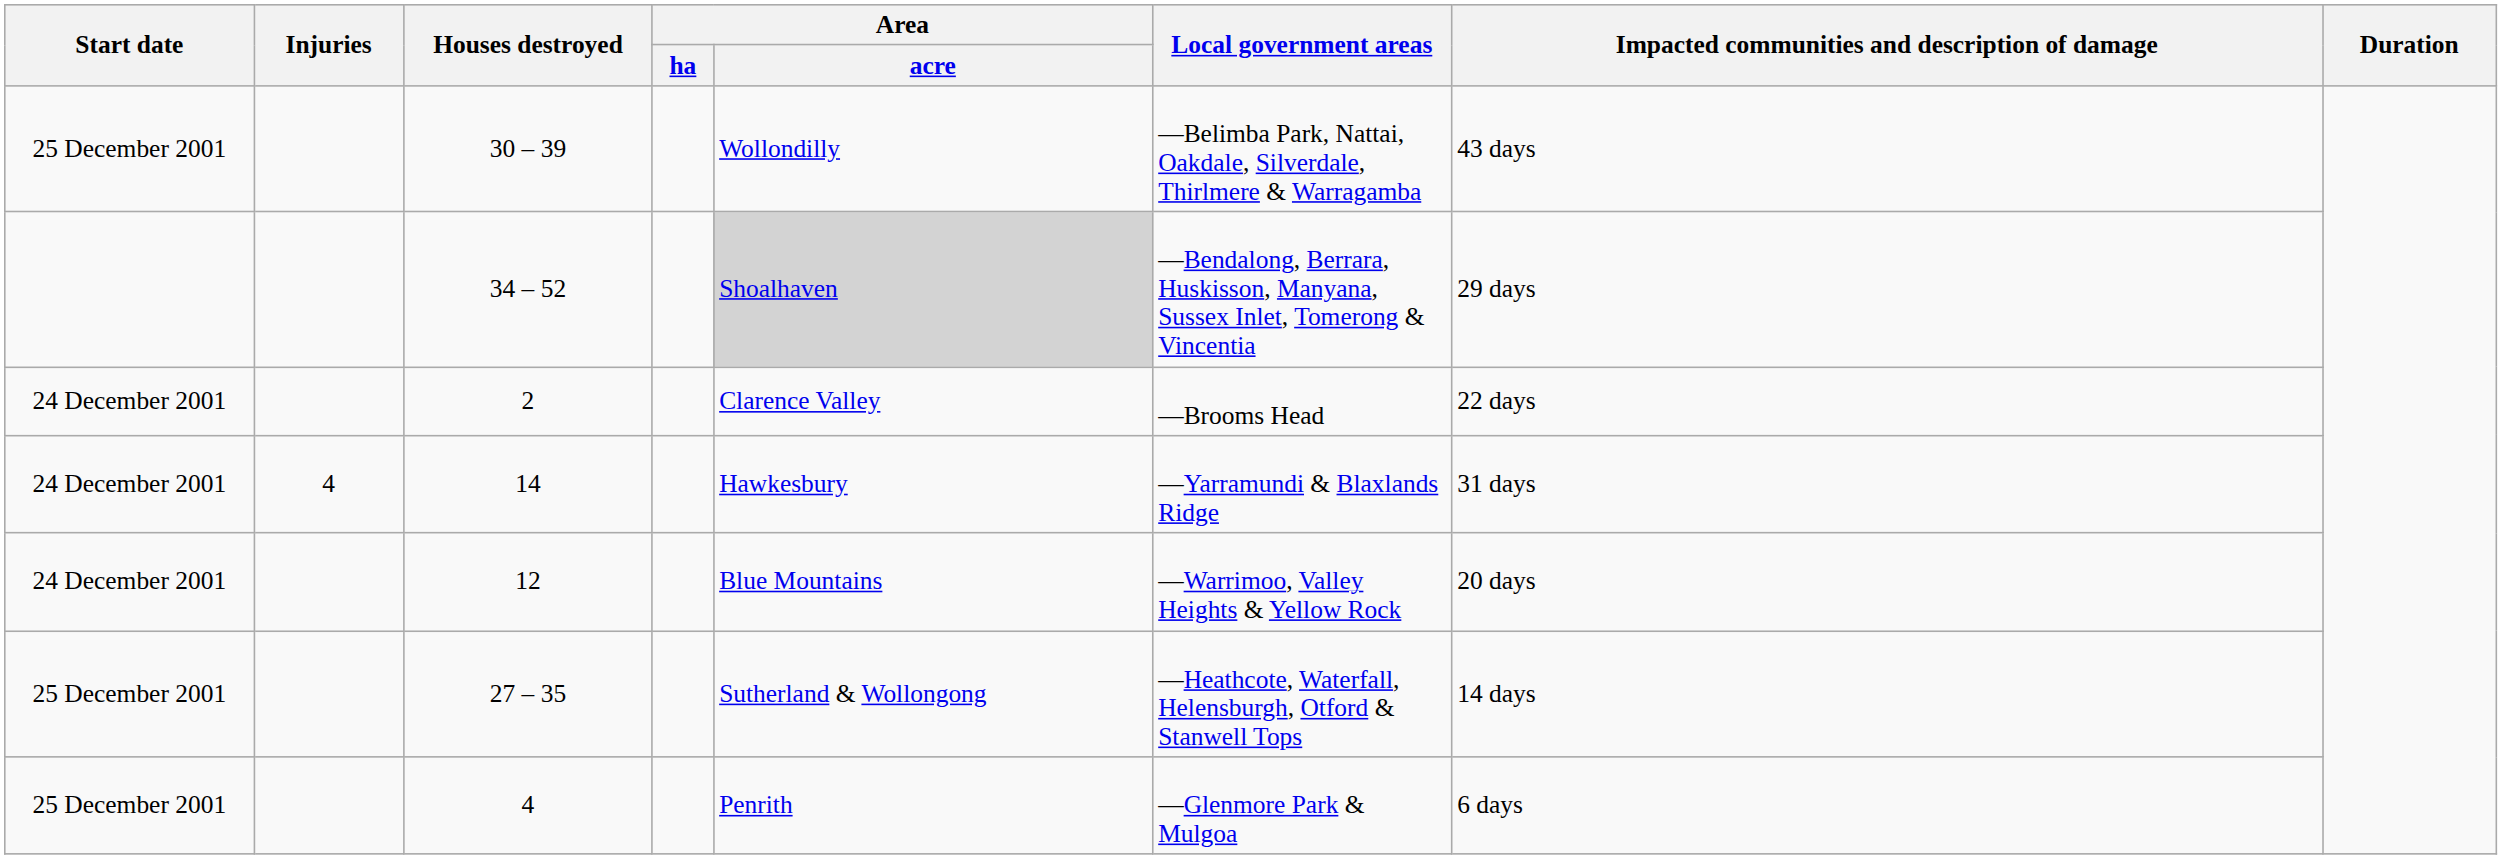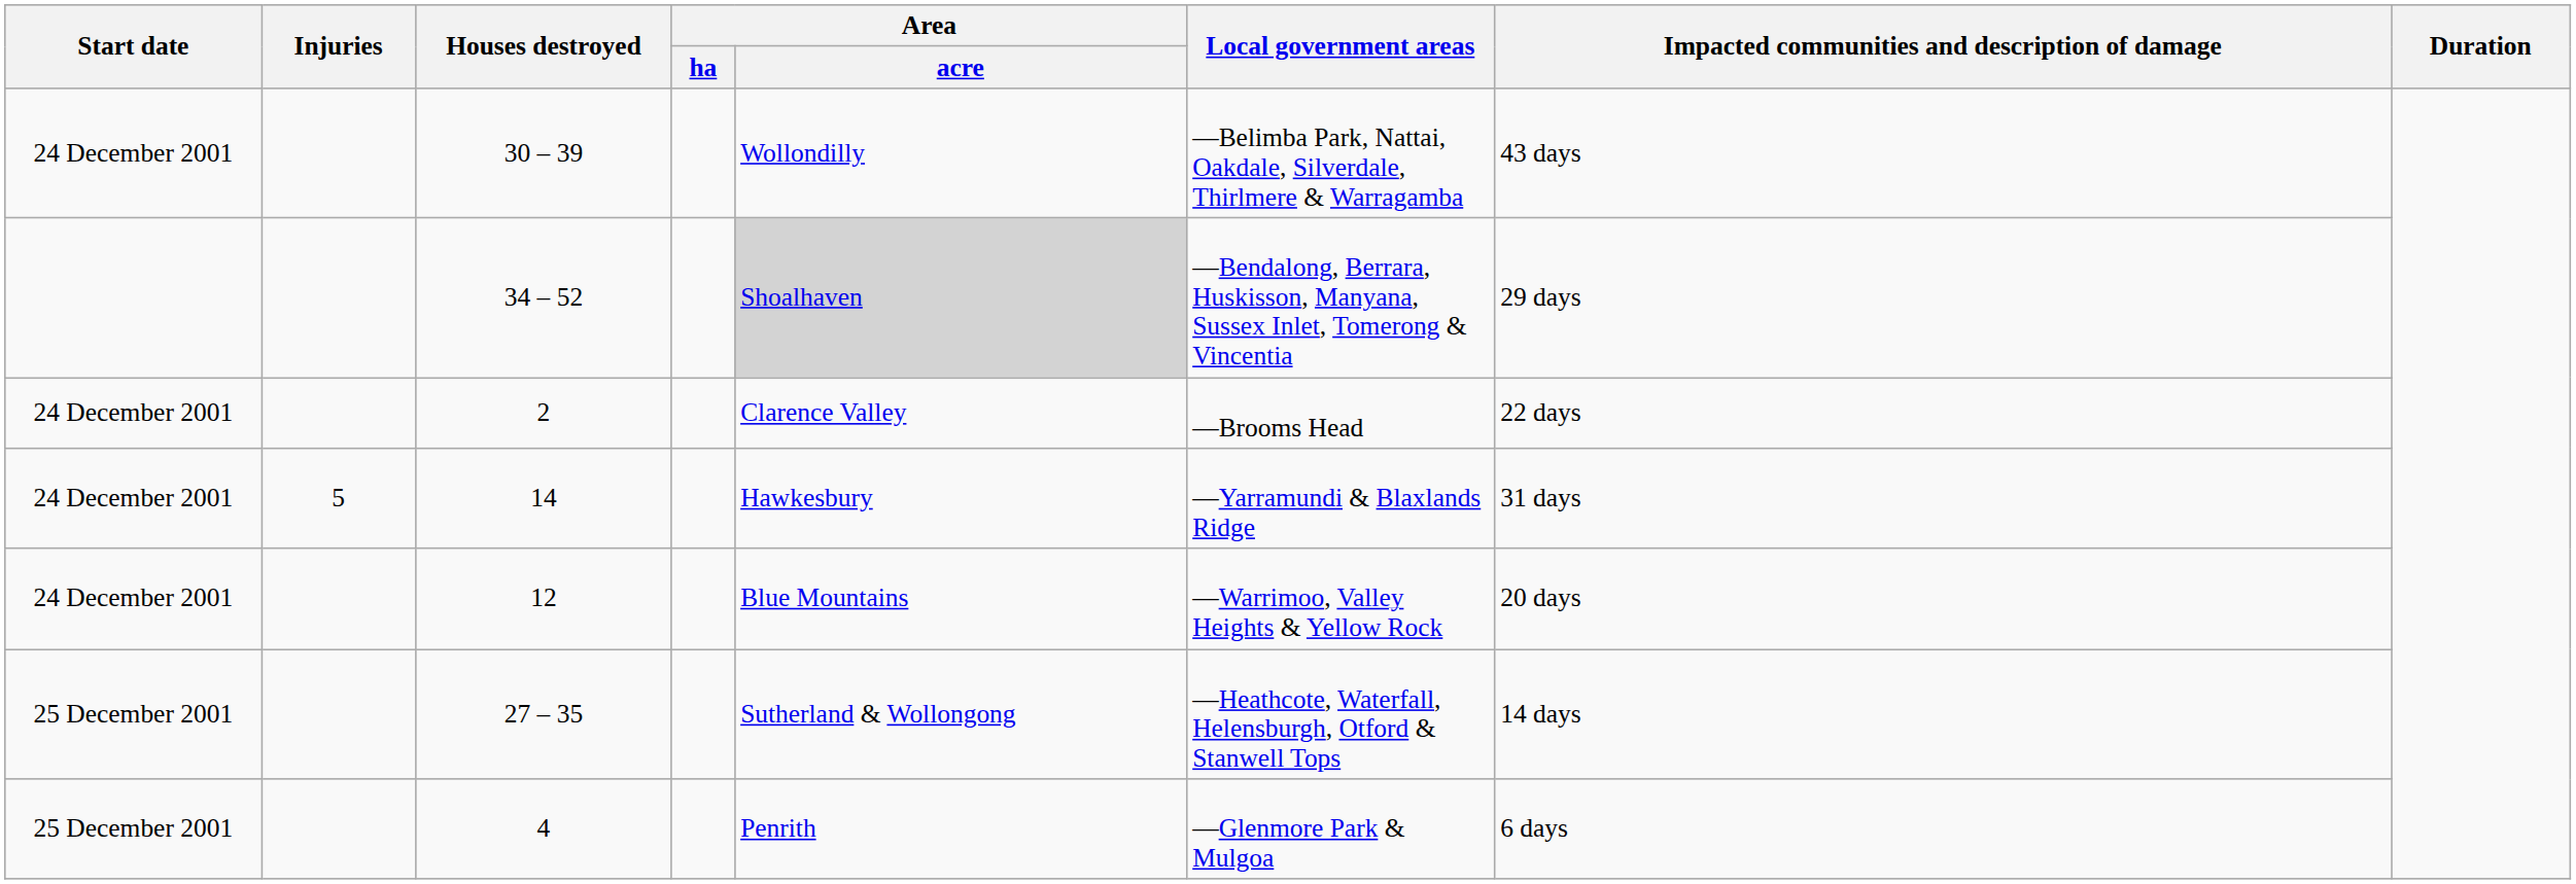30 – 39 | Start date: 25 December 2001 -> 24 December 2001
14 | Injuries: 4 -> 5
